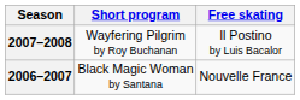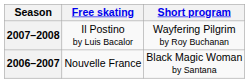columns swapped: Short program <-> Free skating
